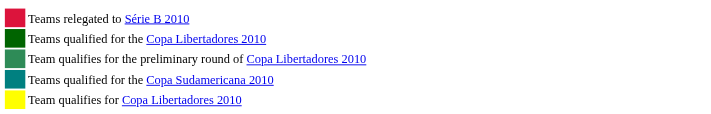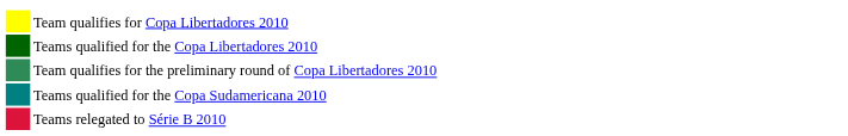rows swapped: Team qualifies for Copa Libertadores 2010 <-> Teams relegated to Série B 2010
